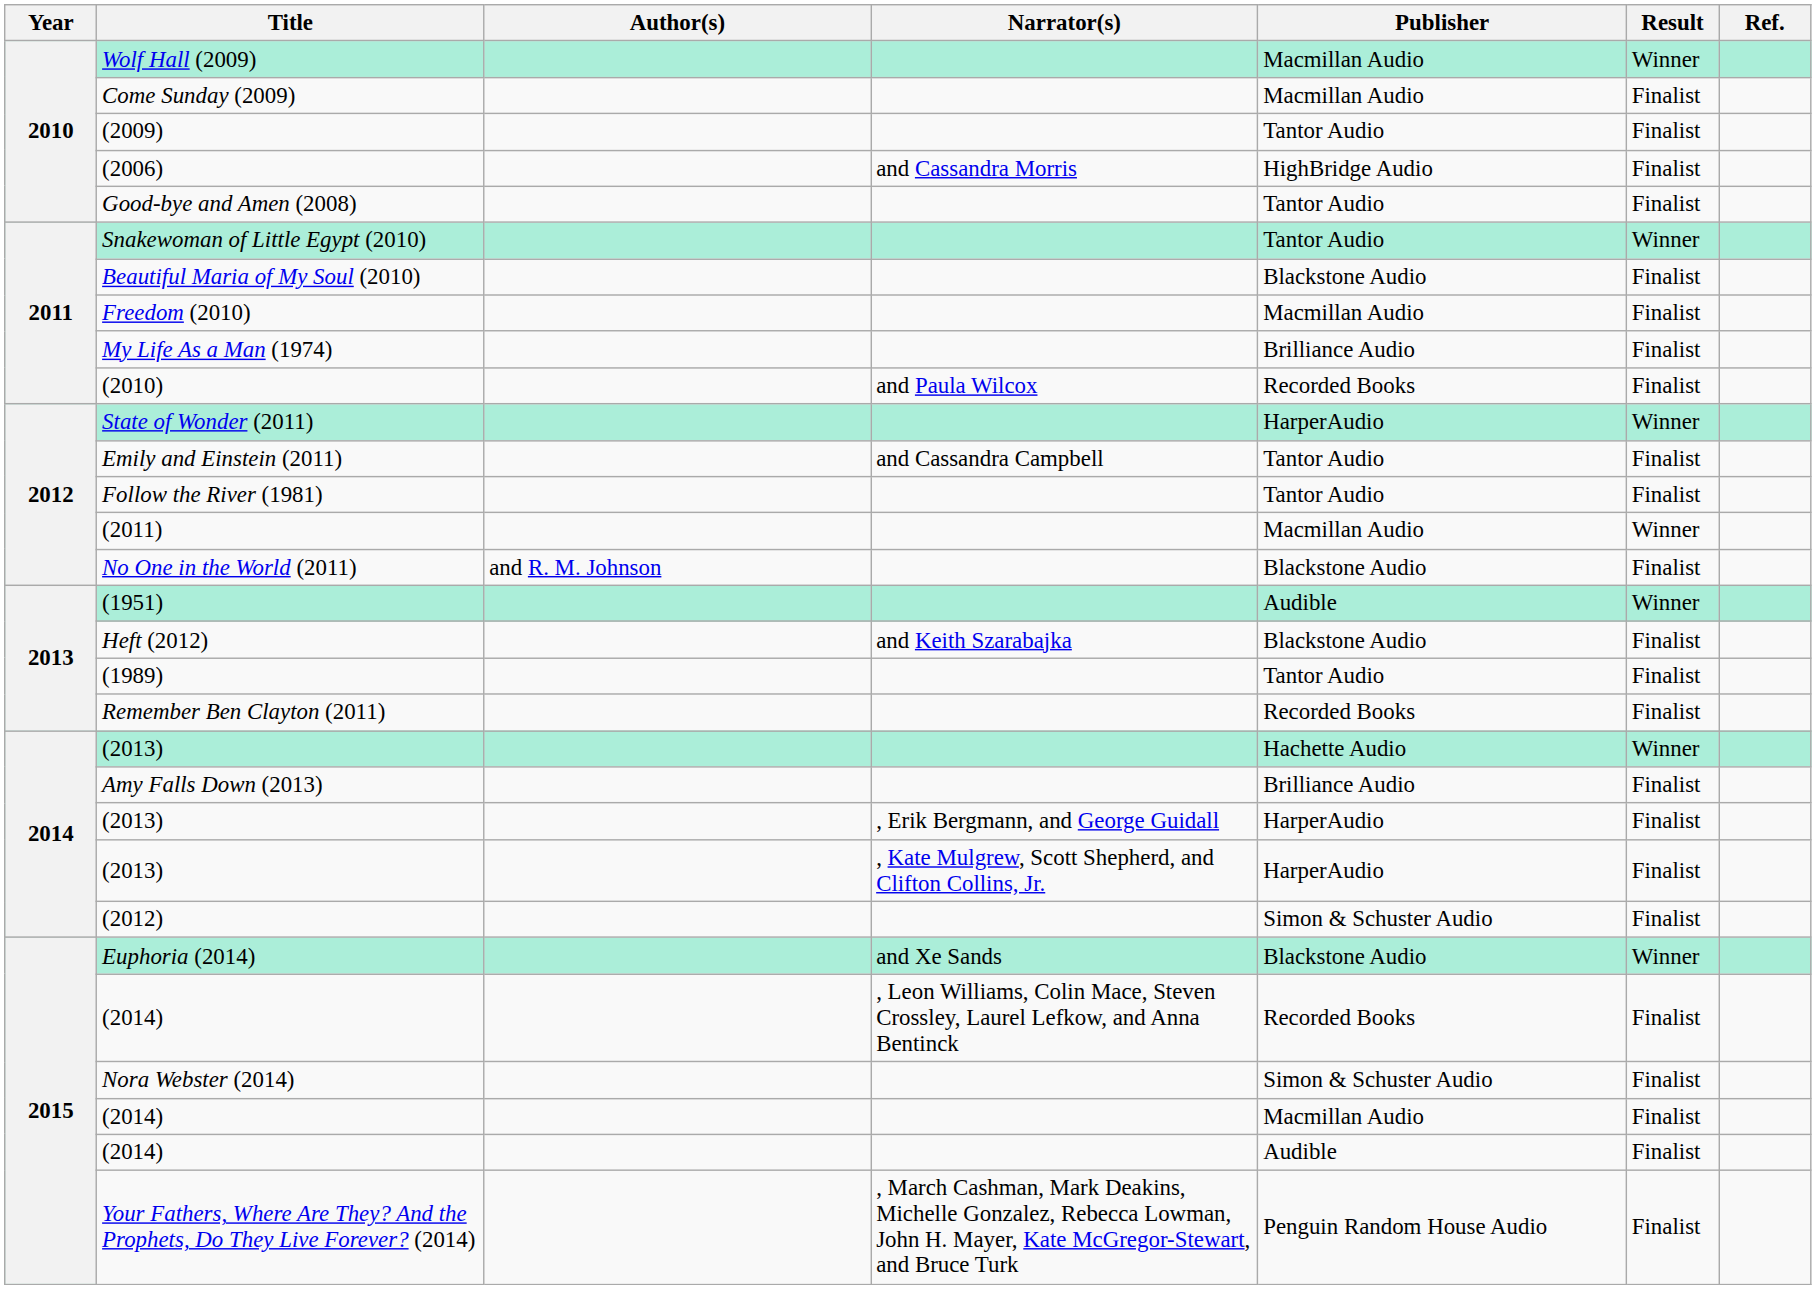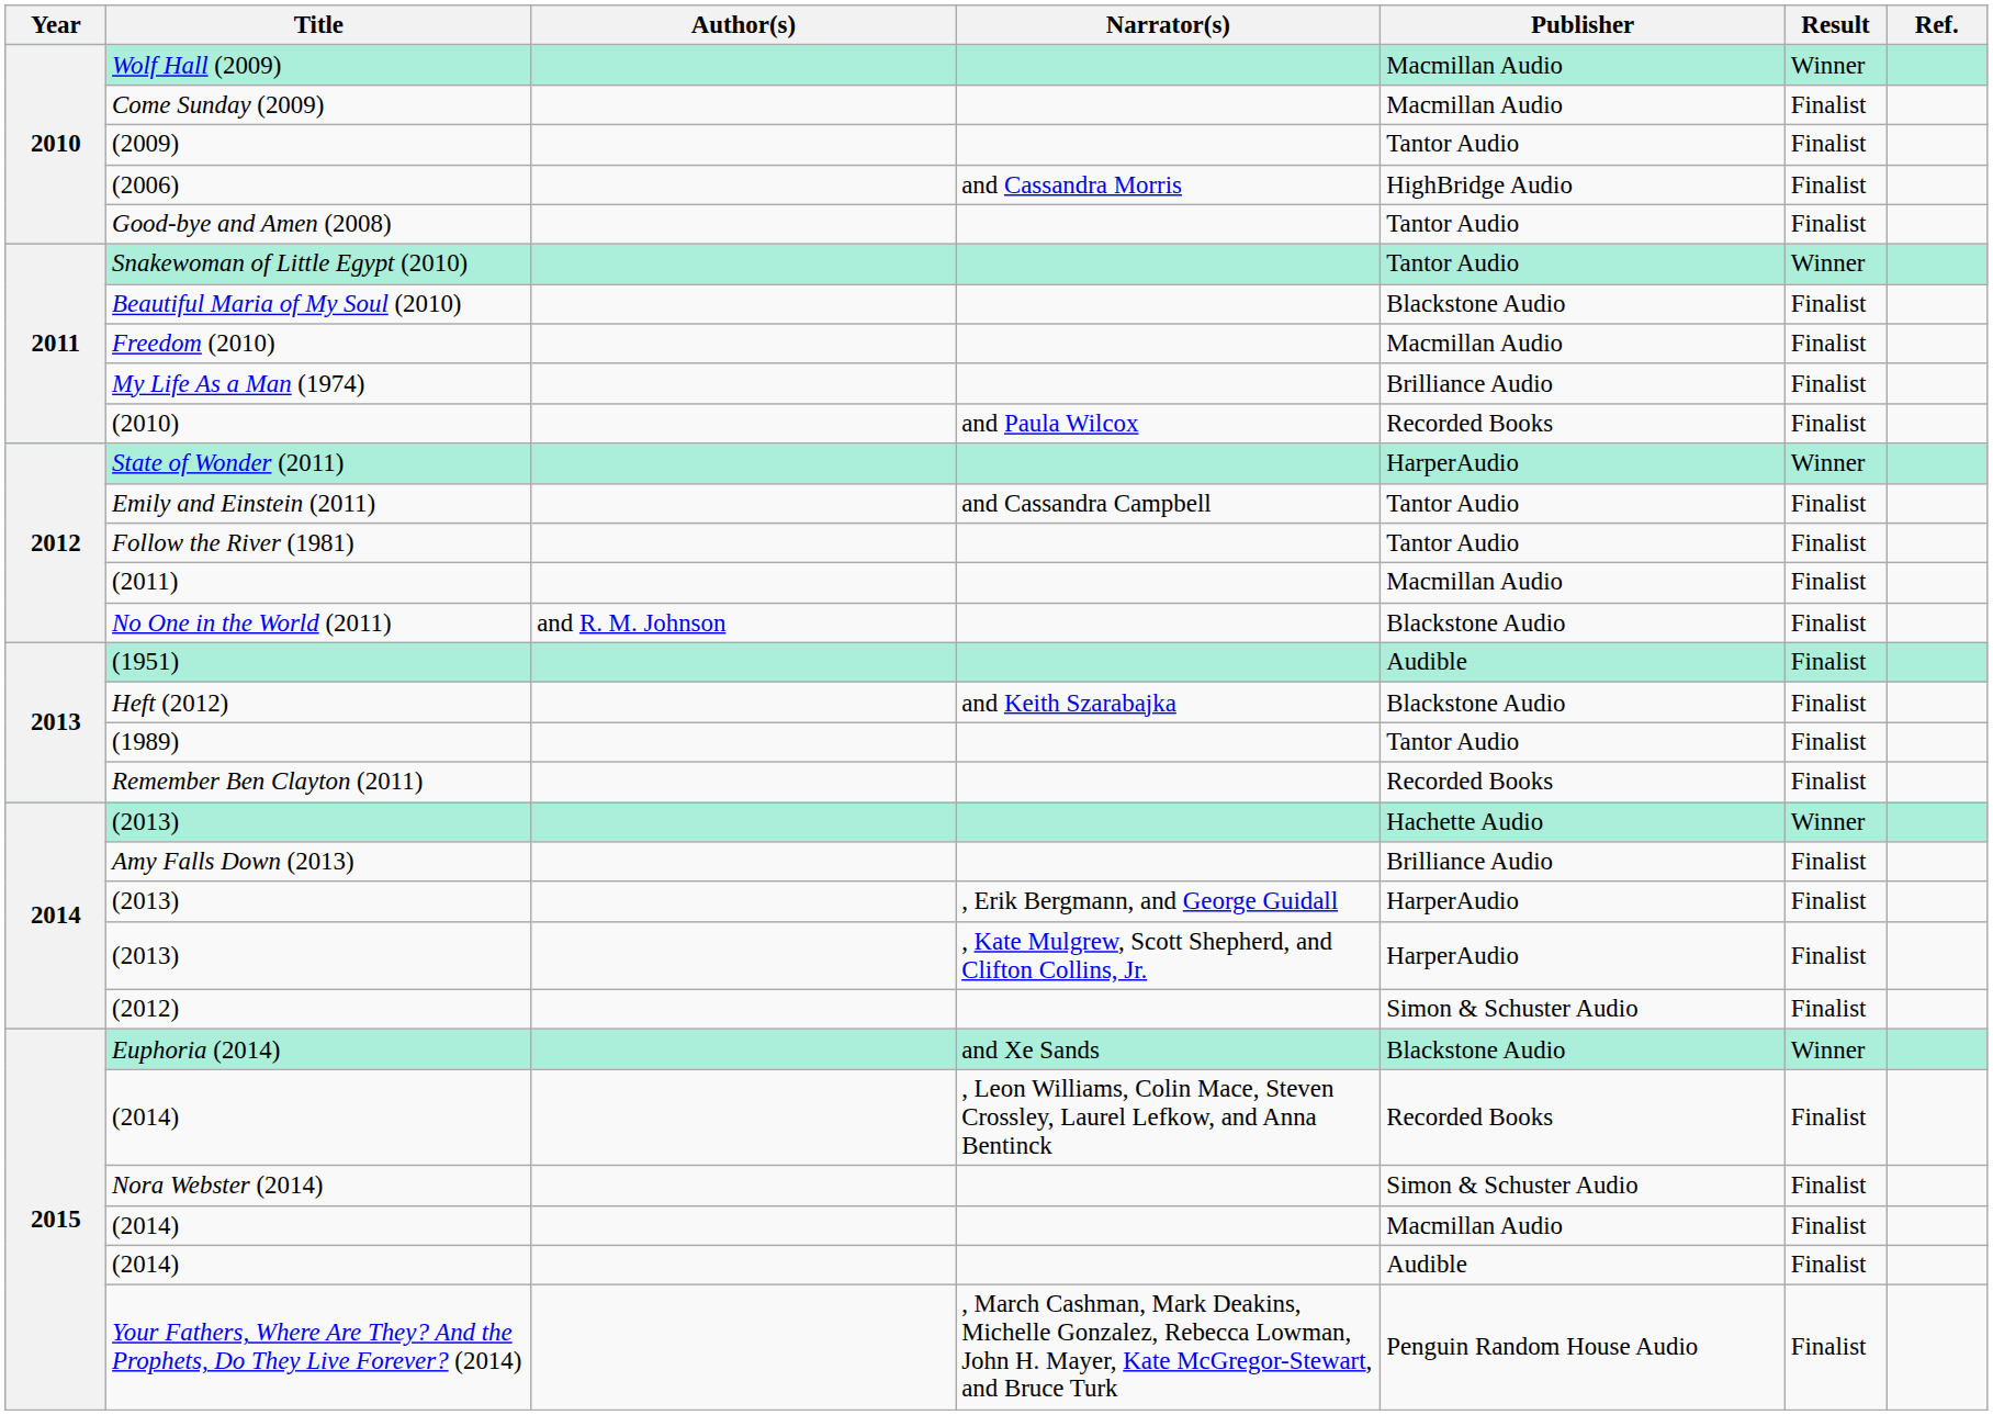(2011) | Result: Winner -> Finalist
(1951) | Result: Winner -> Finalist
